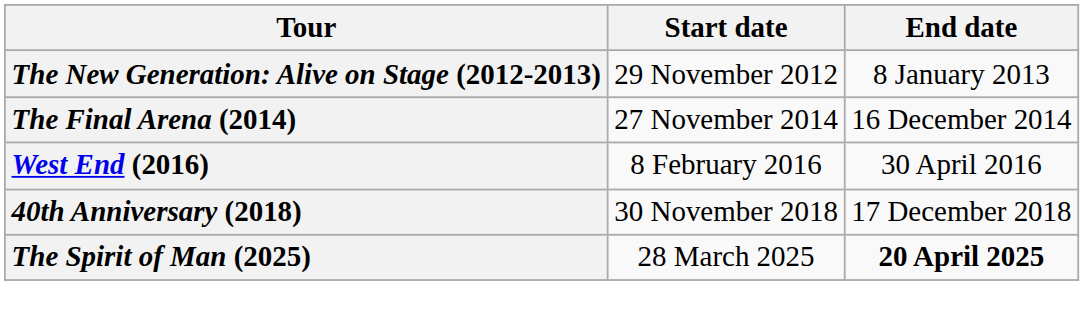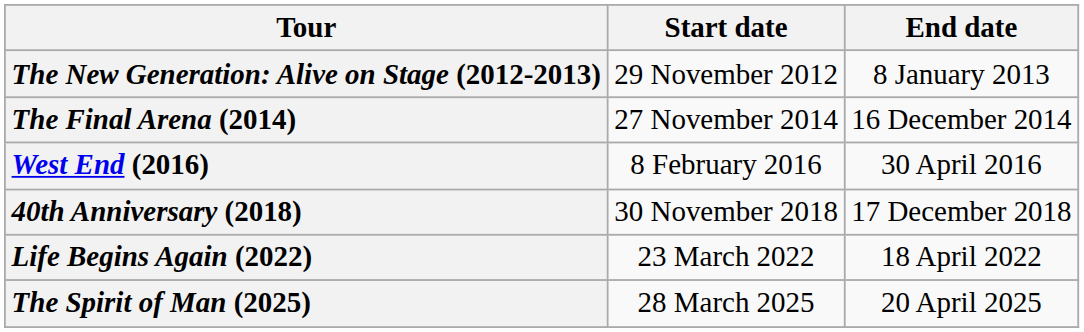+ row: Life Begins Again (2022) | 23 March 2022 | 18 April 2022
The Spirit of Man (2025) | End date: bold -> normal
